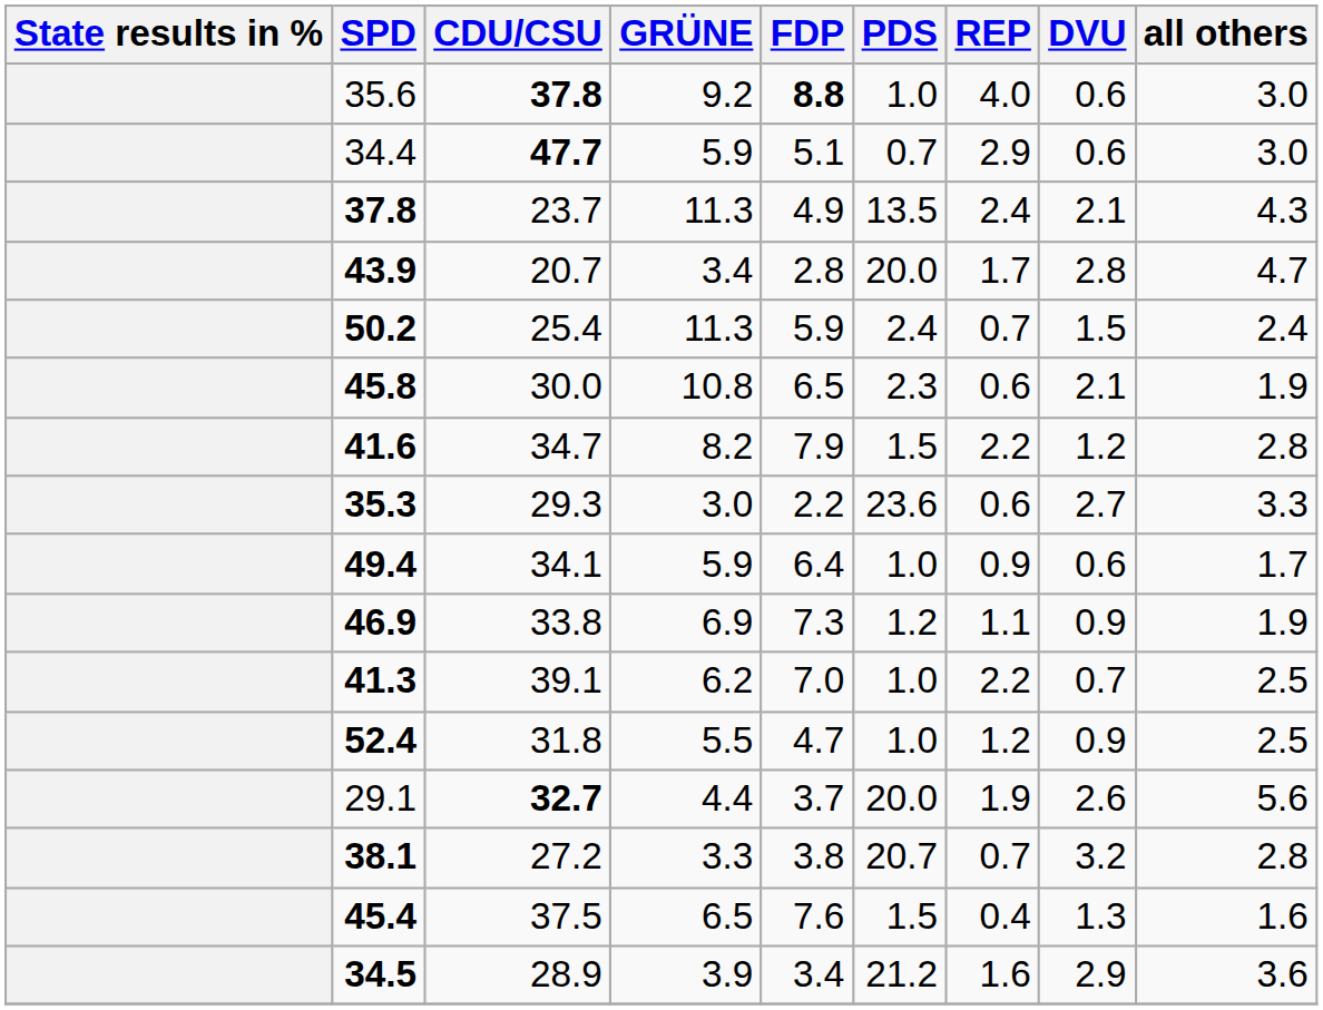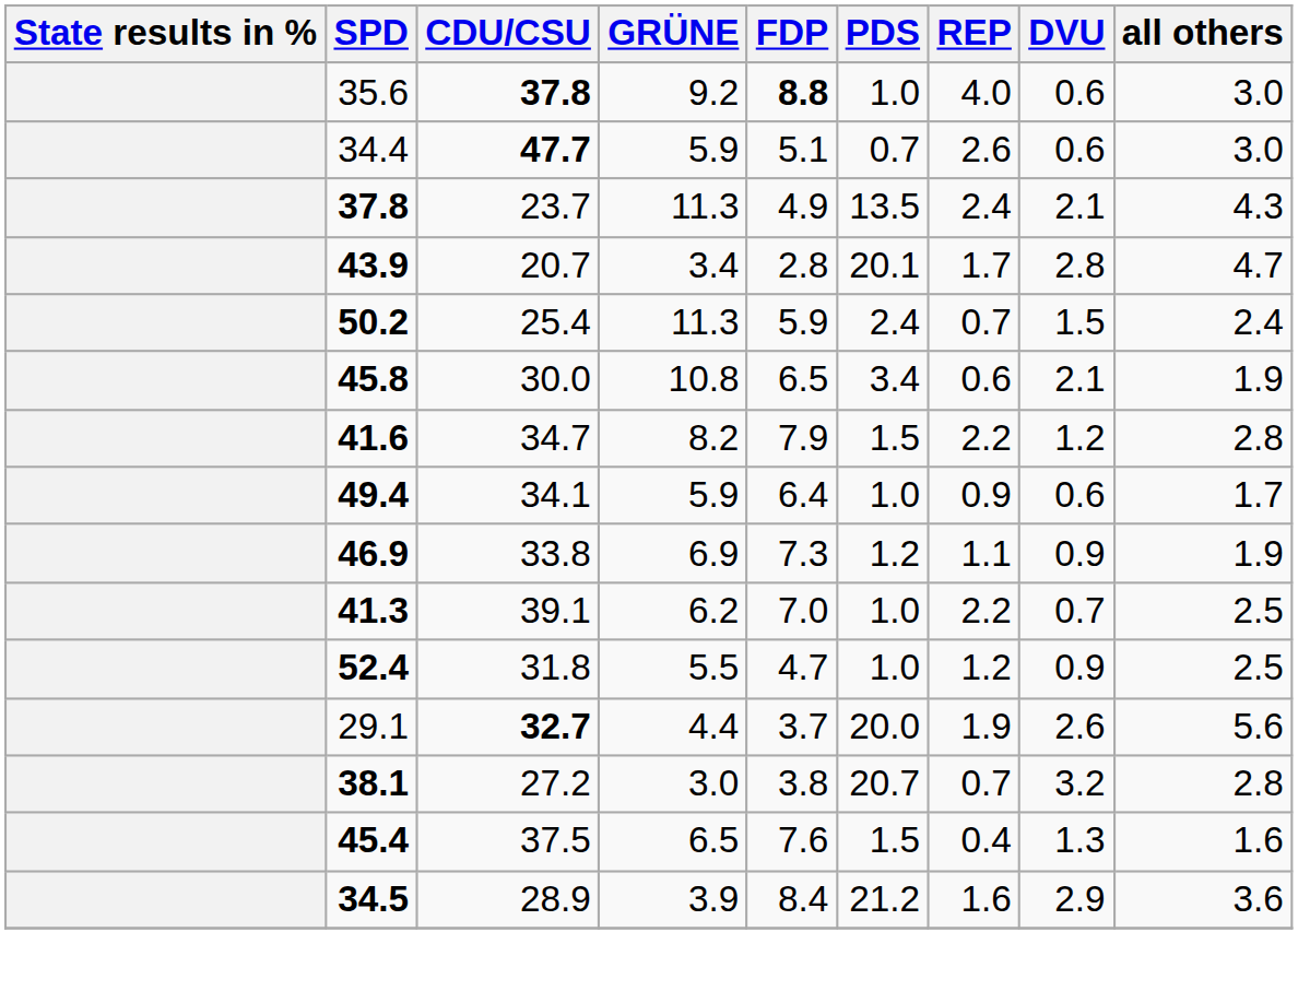34.4 | REP: 2.9 -> 2.6
43.9 | PDS: 20.0 -> 20.1
45.8 | PDS: 2.3 -> 3.4
- row: 35.3 | 29.3 | 3.0 | 2.2 | 23.6 | 0.6 | 2.7 | 3.3
38.1 | GRÜNE: 3.3 -> 3.0
34.5 | FDP: 3.4 -> 8.4
